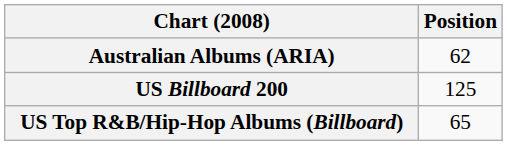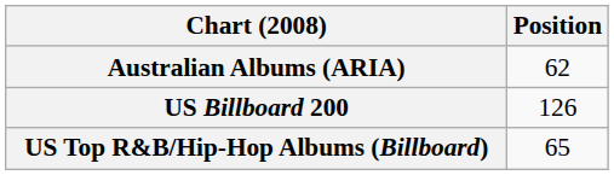US Billboard 200 | Position: 125 -> 126
